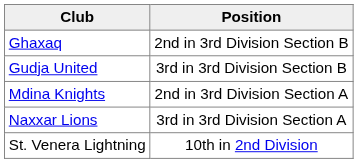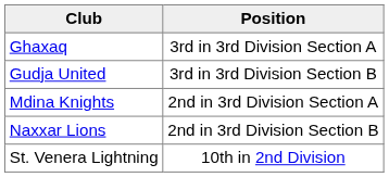Ghaxaq | Position: 2nd in 3rd Division Section B -> 3rd in 3rd Division Section A
Naxxar Lions | Position: 3rd in 3rd Division Section A -> 2nd in 3rd Division Section B
